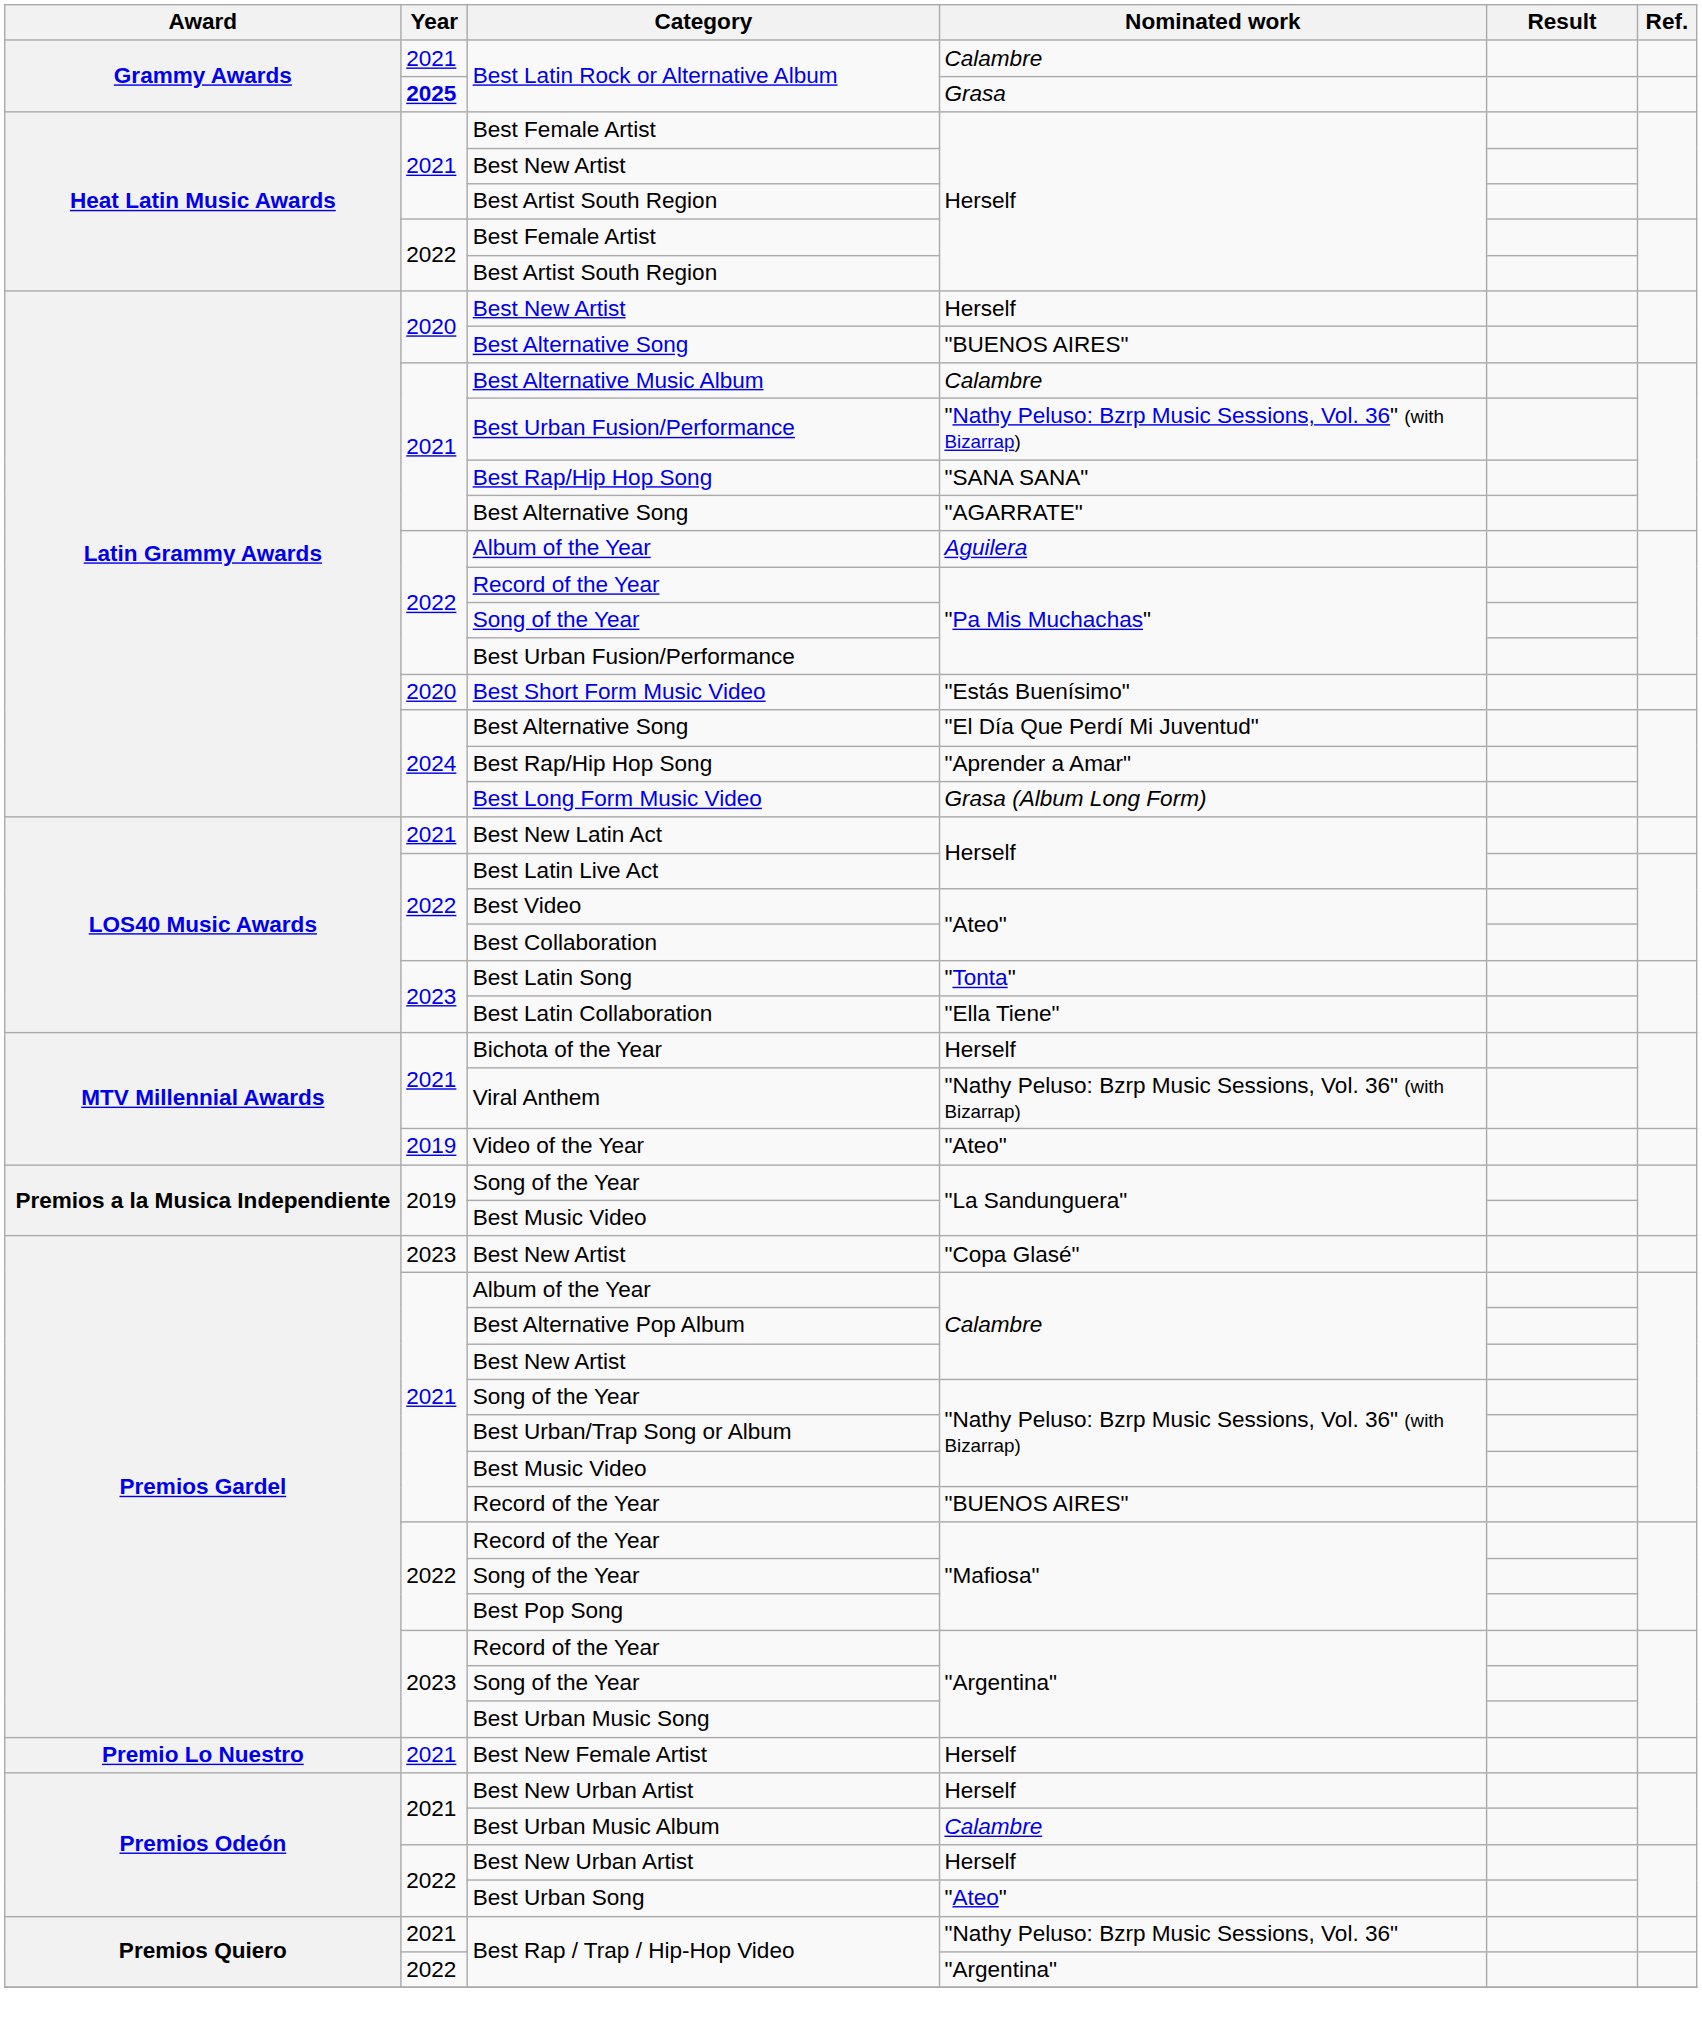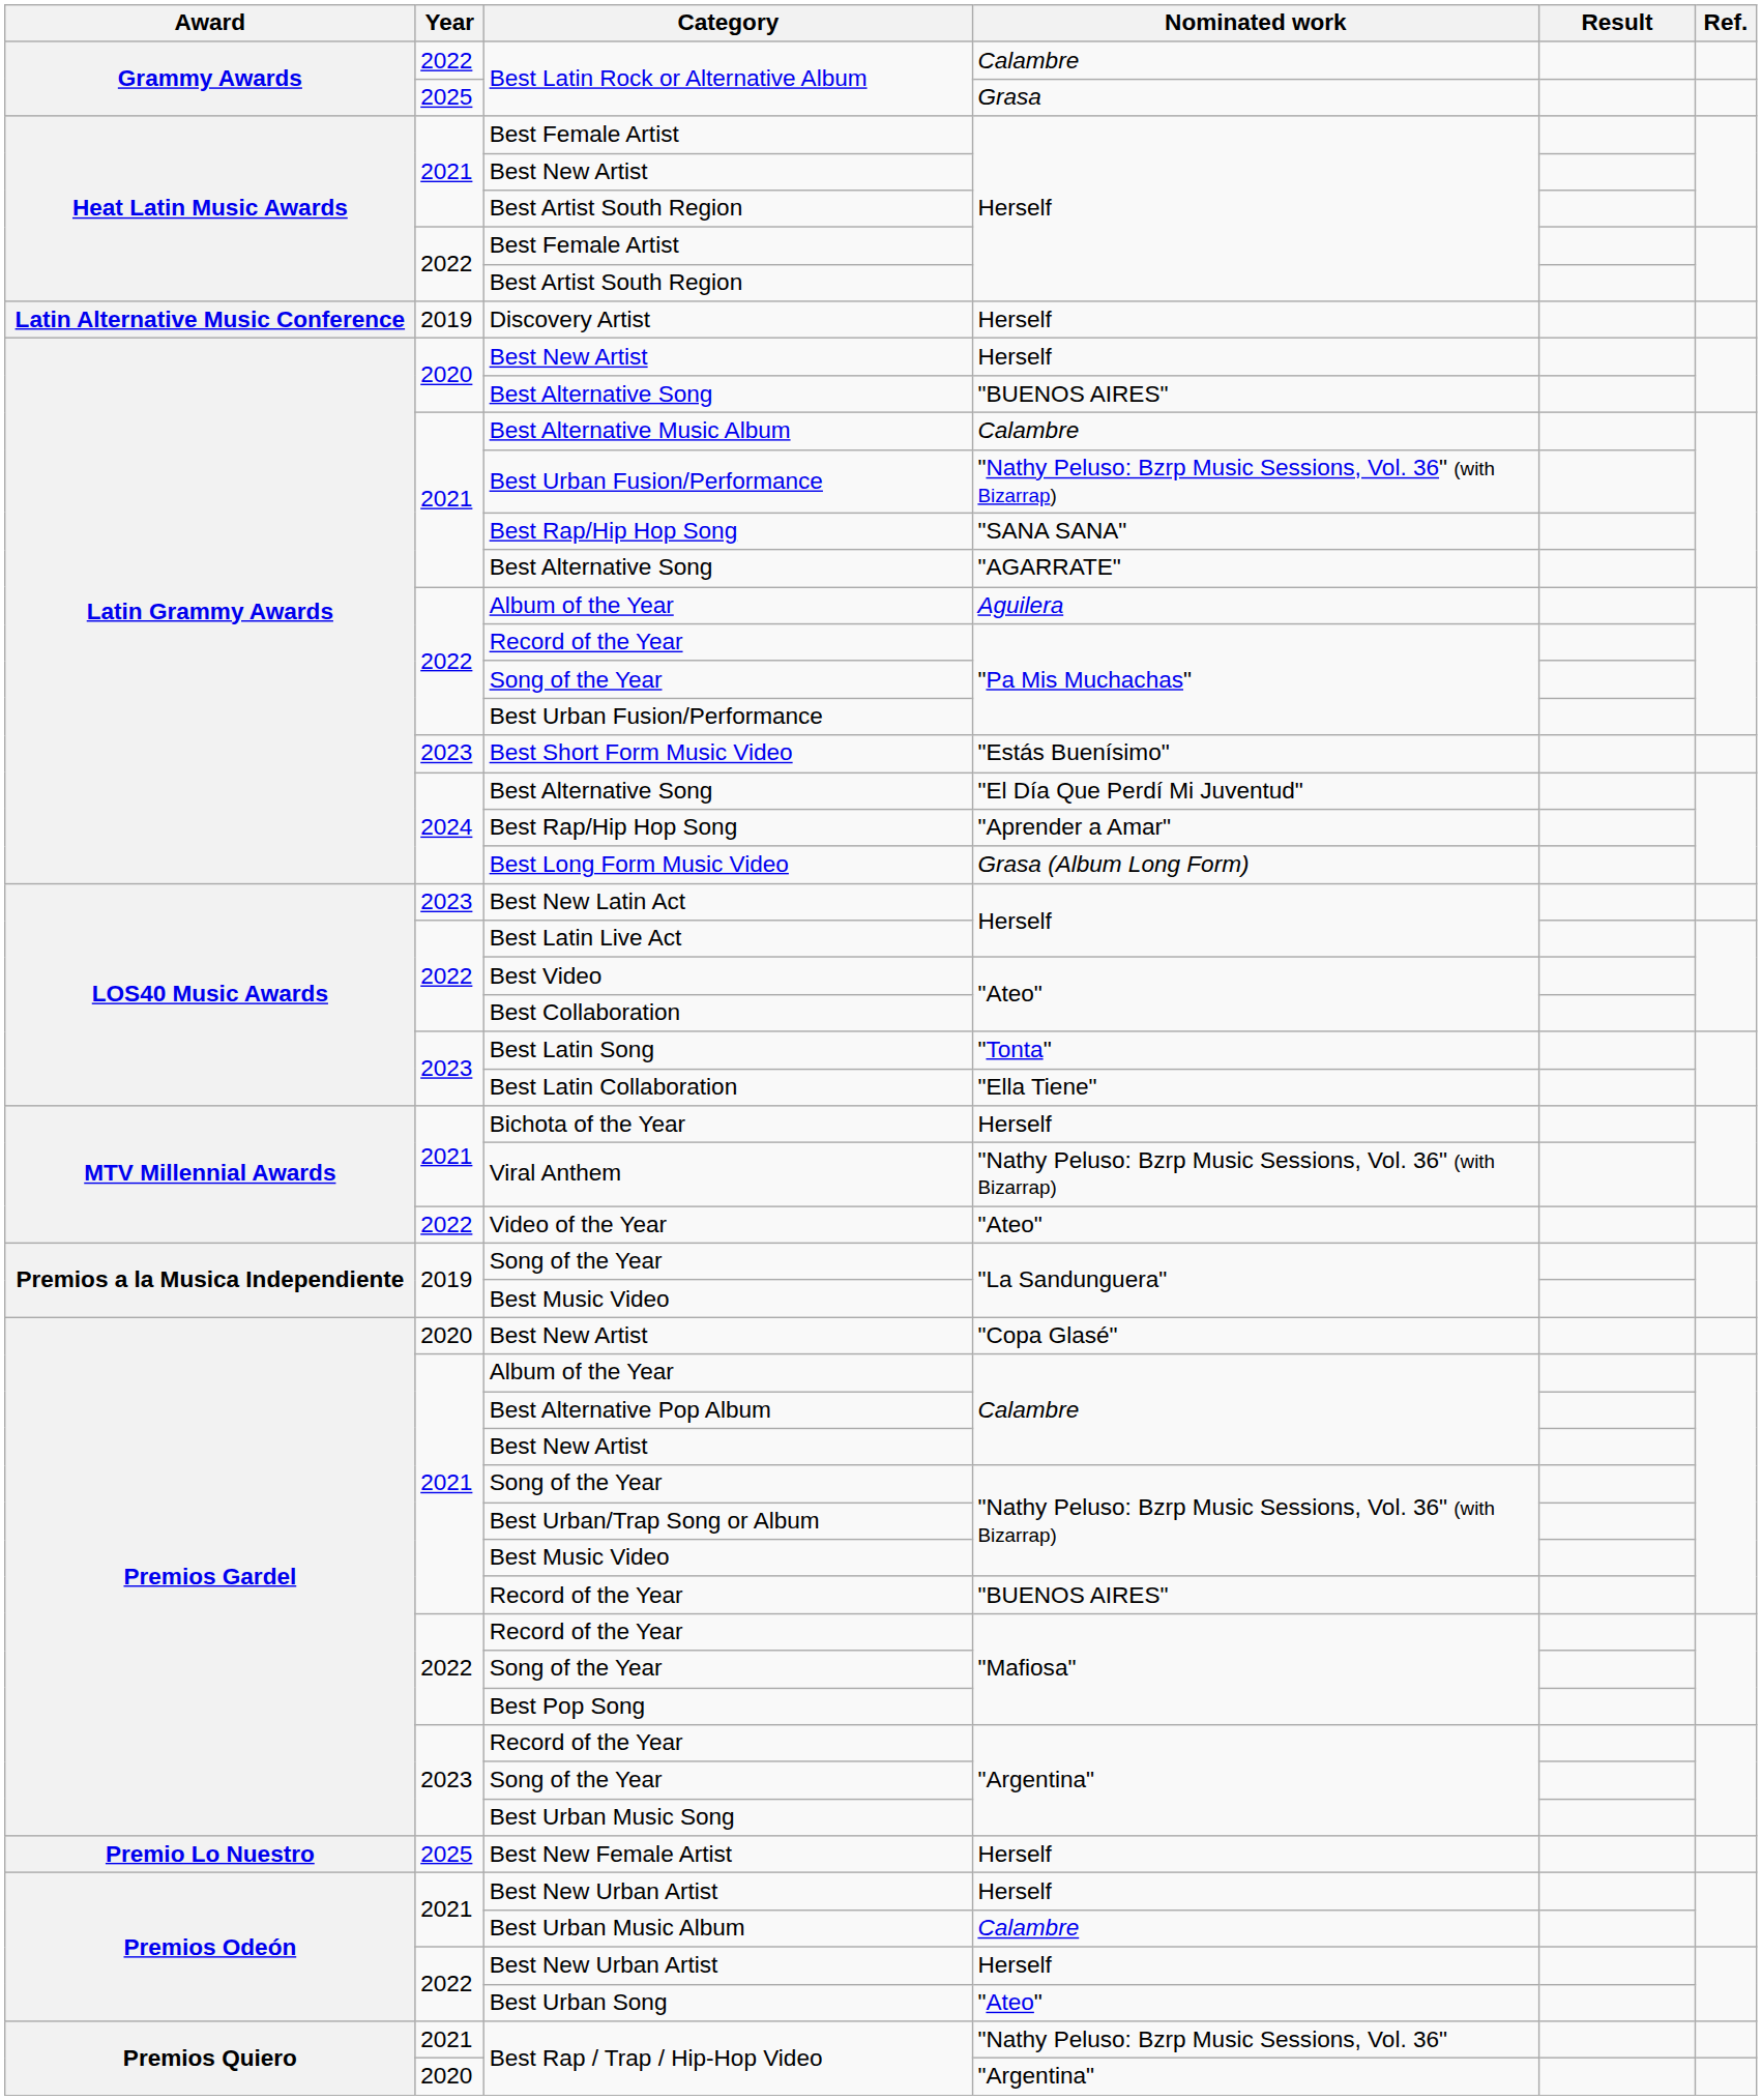Best Latin Rock or Alternative Album / Calambre | Year: 2021 -> 2022
Best Latin Rock or Alternative Album / Grasa | Year: bold -> normal
+ row: Latin Alternative Music Conference | 2019 | Discovery Artist | Herself
Best Short Form Music Video | Year: 2020 -> 2023
Best New Latin Act | Year: 2021 -> 2023
Video of the Year | Year: 2019 -> 2022
Best New Artist / "Copa Glasé" | Year: 2023 -> 2020
Best New Female Artist | Year: 2021 -> 2025
Best Rap / Trap / Hip-Hop Video / "Argentina" | Year: 2022 -> 2020
